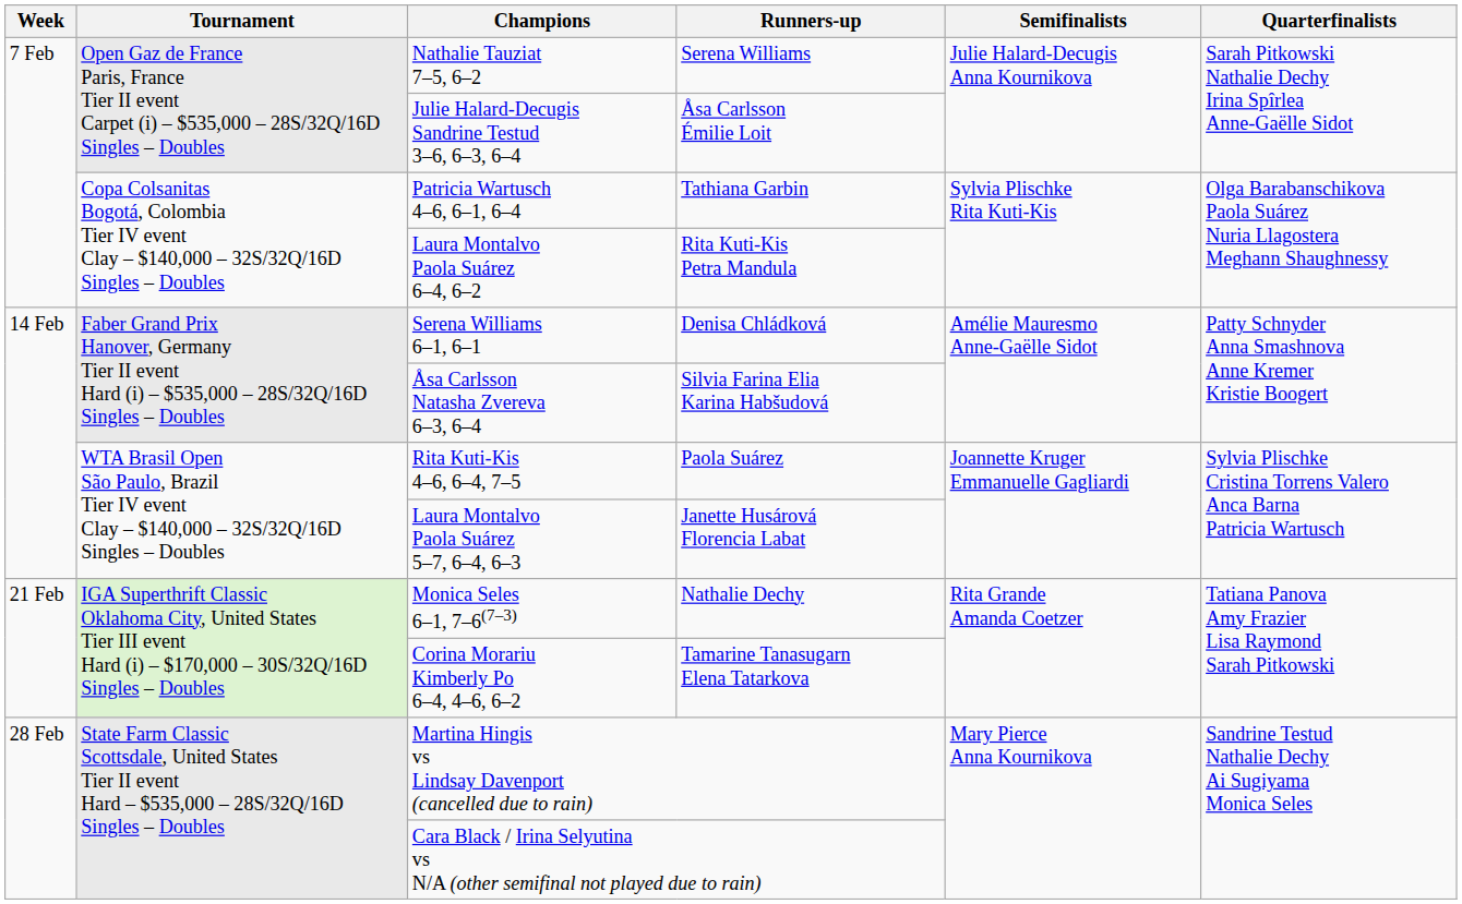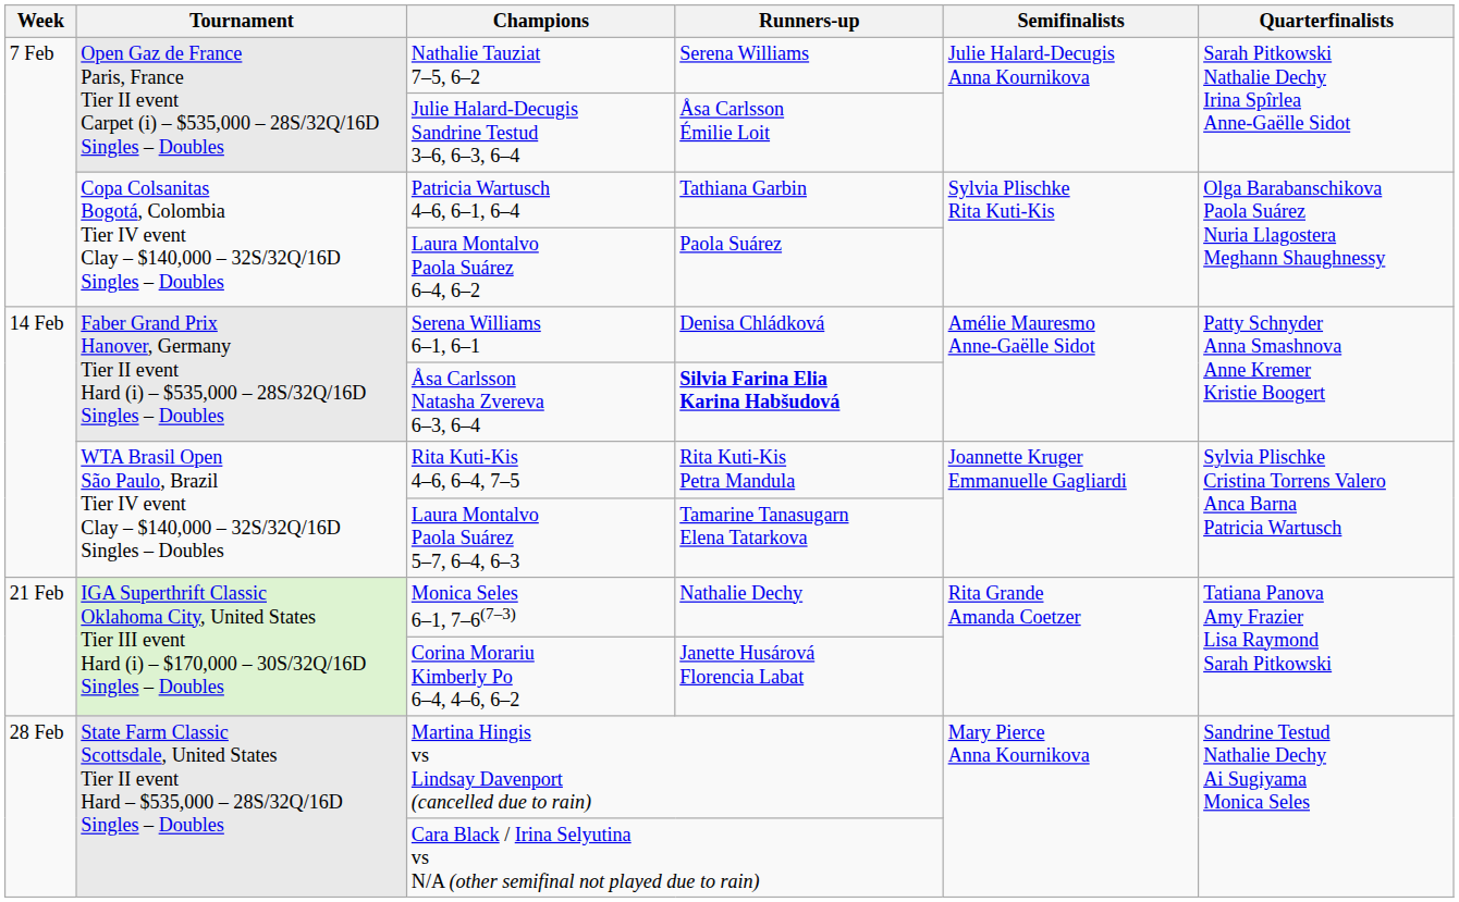Laura Montalvo Paola Suárez 6–4, 6–2 | Runners-up: Rita Kuti-Kis Petra Mandula -> Paola Suárez
Åsa Carlsson Natasha Zvereva 6–3, 6–4 | Runners-up: normal -> bold
Rita Kuti-Kis 4–6, 6–4, 7–5 | Runners-up: Paola Suárez -> Rita Kuti-Kis Petra Mandula
Laura Montalvo Paola Suárez 5–7, 6–4, 6–3 | Runners-up: Janette Husárová Florencia Labat -> Tamarine Tanasugarn Elena Tatarkova
Corina Morariu Kimberly Po 6–4, 4–6, 6–2 | Runners-up: Tamarine Tanasugarn Elena Tatarkova -> Janette Husárová Florencia Labat
